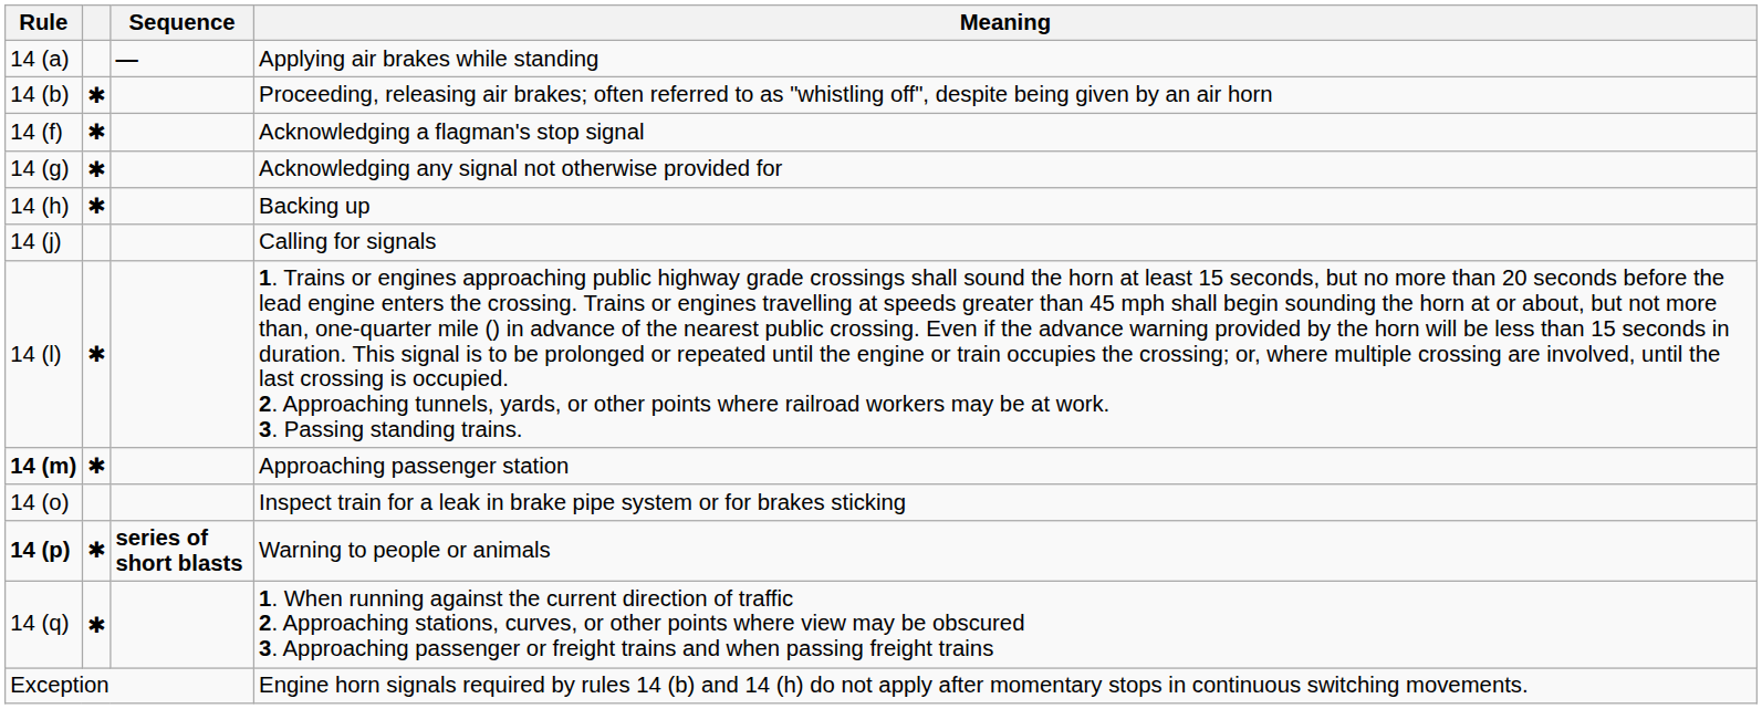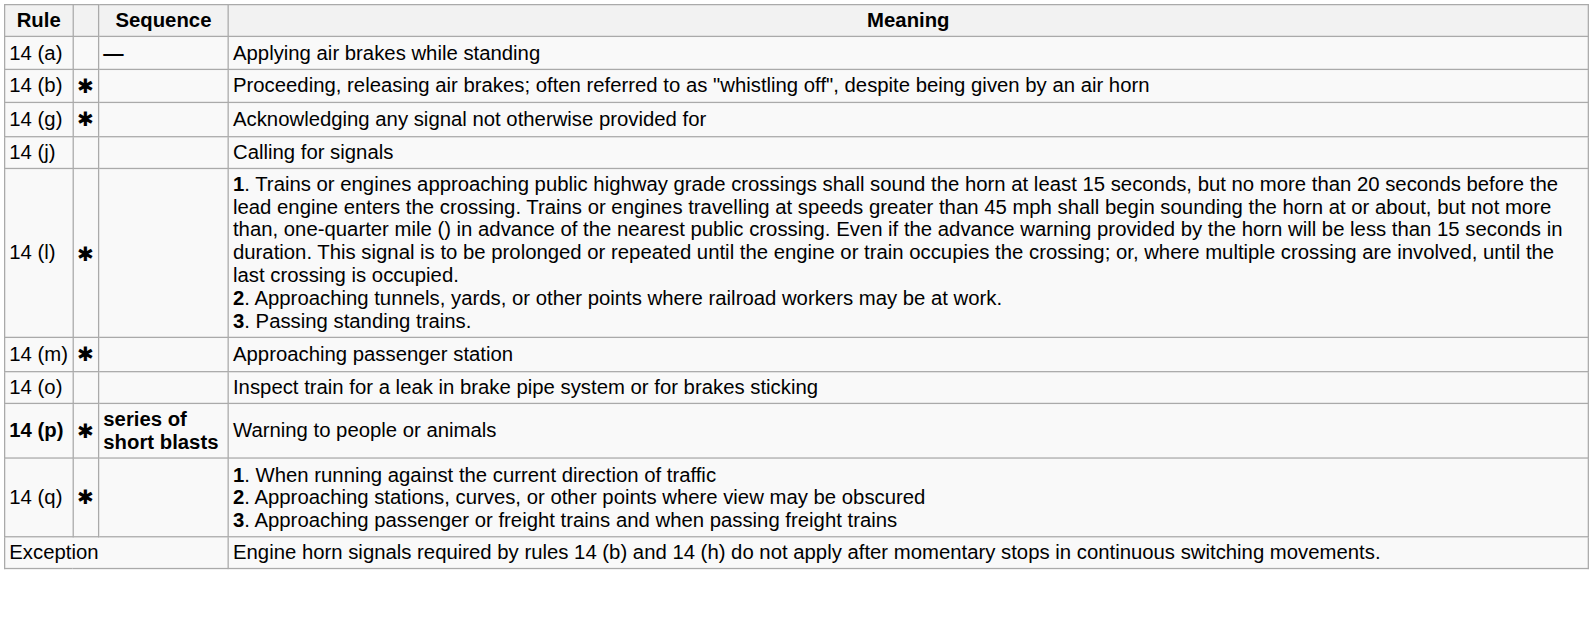- row: 14 (f) | ✱ | Acknowledging a flagman's stop signal
- row: 14 (h) | ✱ | Backing up
Approaching passenger station | Rule: bold -> normal
